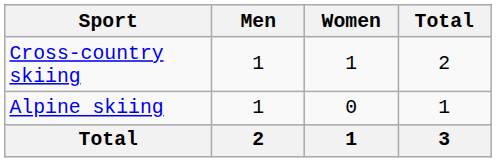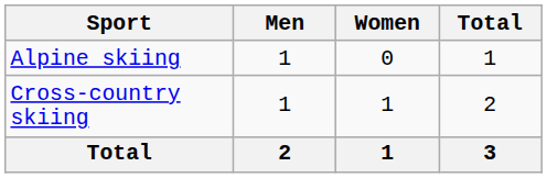rows swapped: Alpine skiing <-> Cross-country skiing
